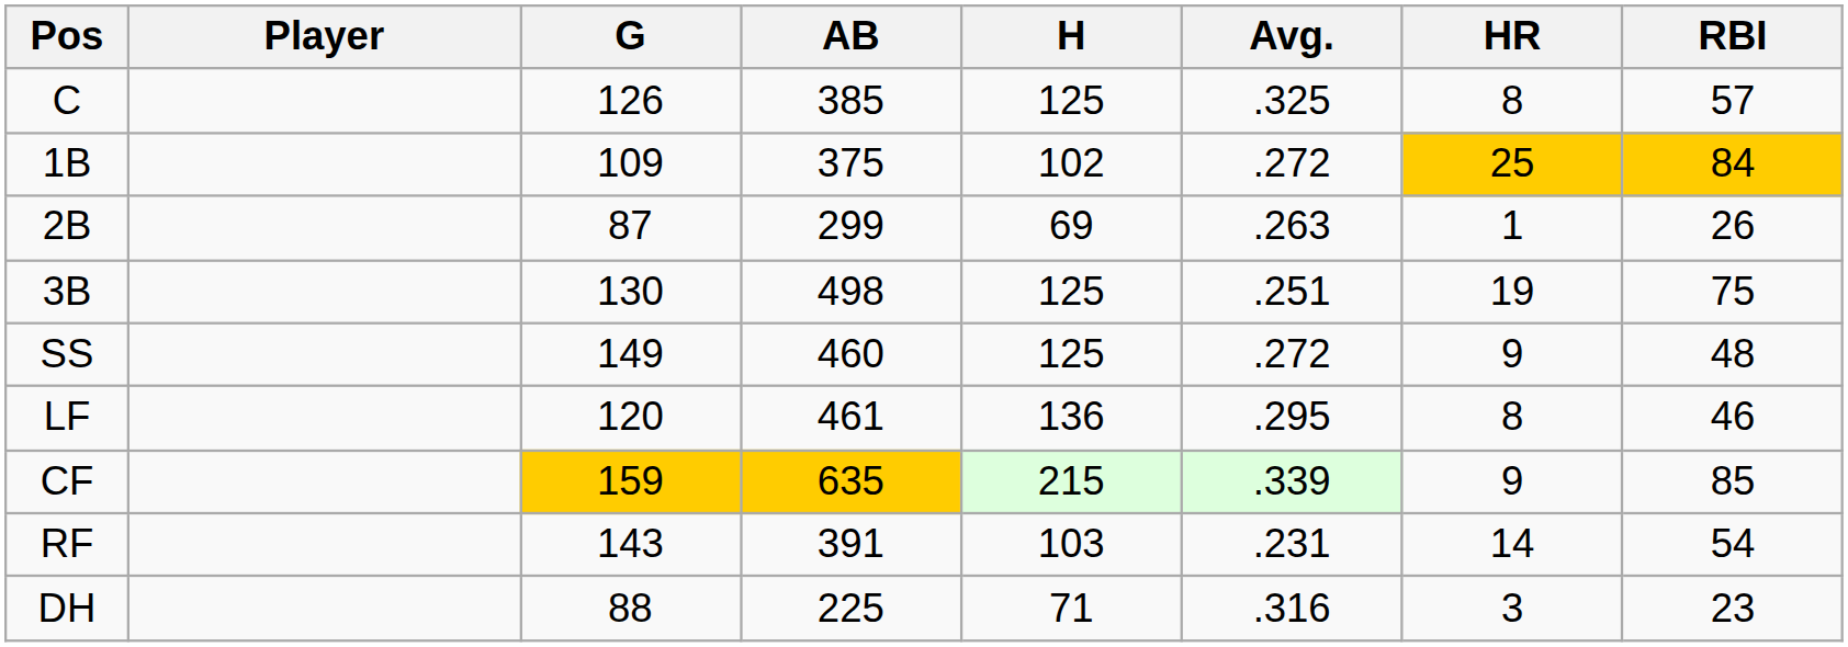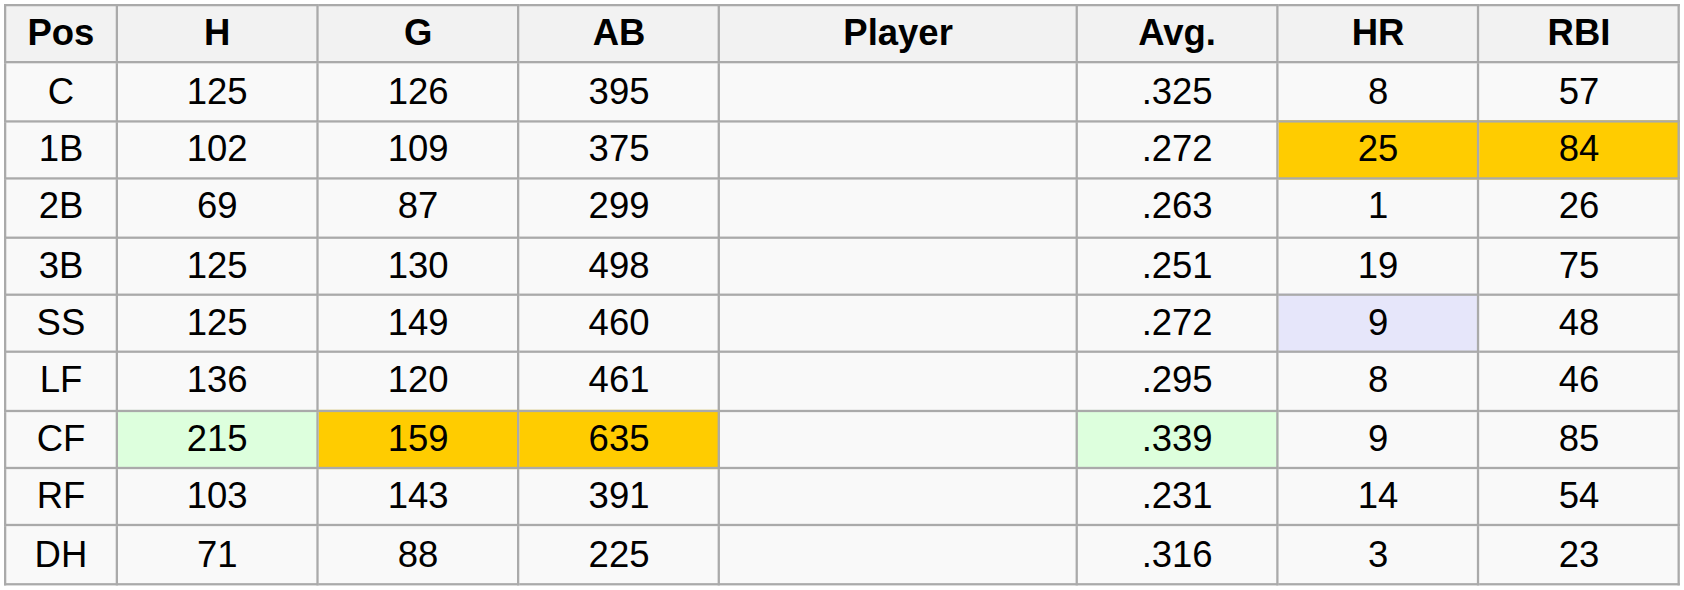columns swapped: Player <-> H
C | AB: 385 -> 395
SS | HR: no background -> lavender background
